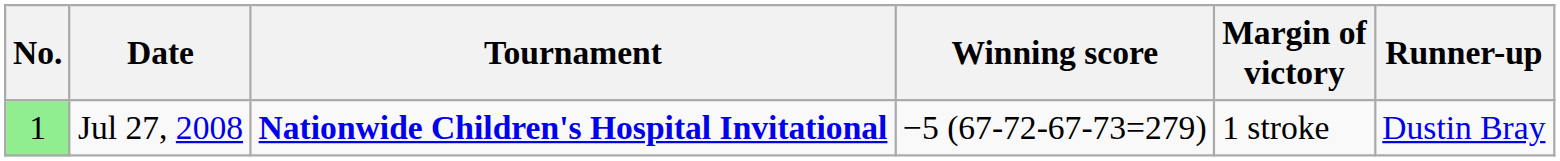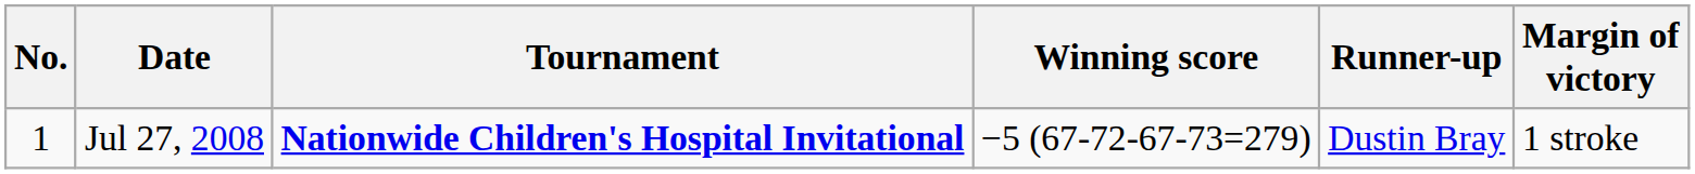columns swapped: Margin of victory <-> Runner-up
Jul 27, 2008 | No.: lightgreen background -> no background
